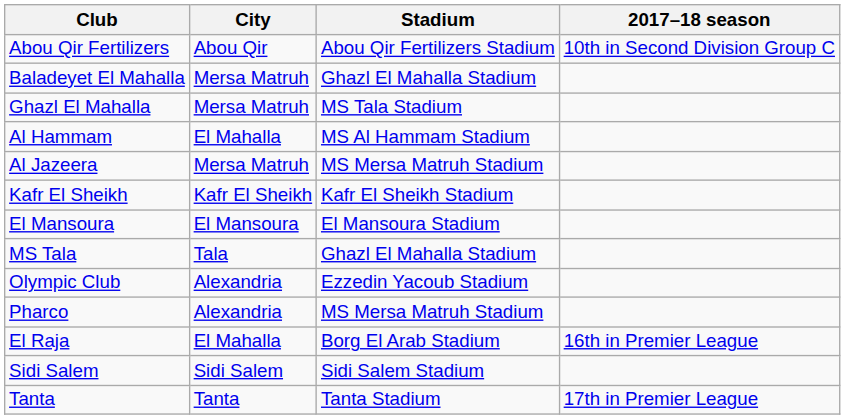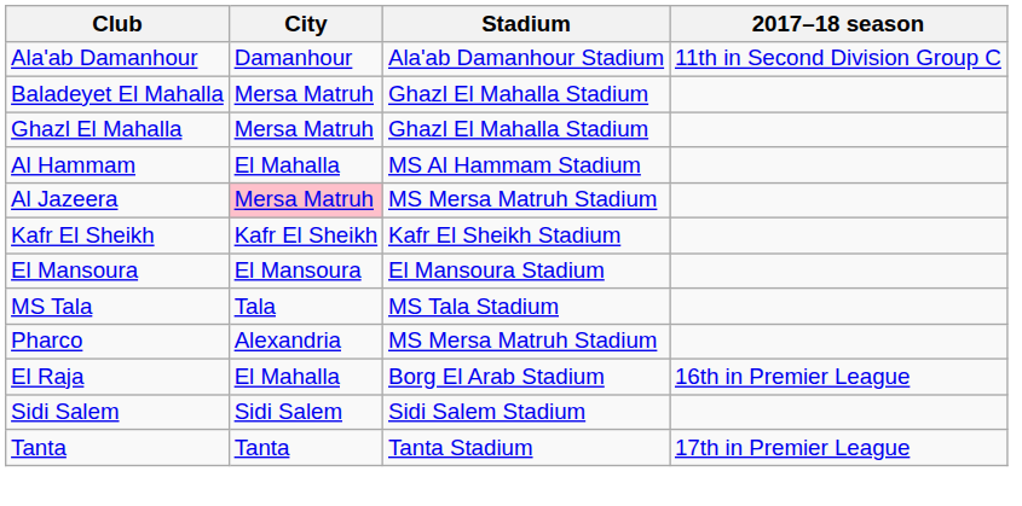- row: Abou Qir Fertilizers | Abou Qir | Abou Qir Fertilizers Stadium | 10th in Second Division Group C
+ row: Ala'ab Damanhour | Damanhour | Ala'ab Damanhour Stadium | 11th in Second Division Group C
Ghazl El Mahalla | Stadium: MS Tala Stadium -> Ghazl El Mahalla Stadium
Al Jazeera | City: no background -> pink background
MS Tala | Stadium: Ghazl El Mahalla Stadium -> MS Tala Stadium
- row: Olympic Club | Alexandria | Ezzedin Yacoub Stadium
